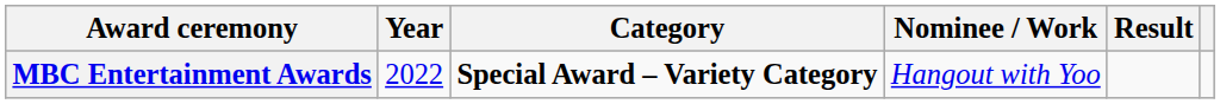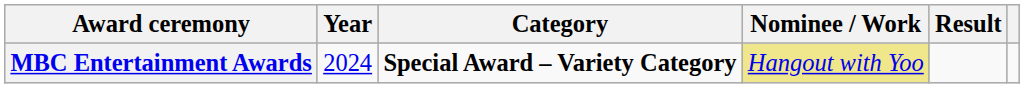MBC Entertainment Awards | Year: 2022 -> 2024
MBC Entertainment Awards | Nominee / Work: no background -> khaki background
